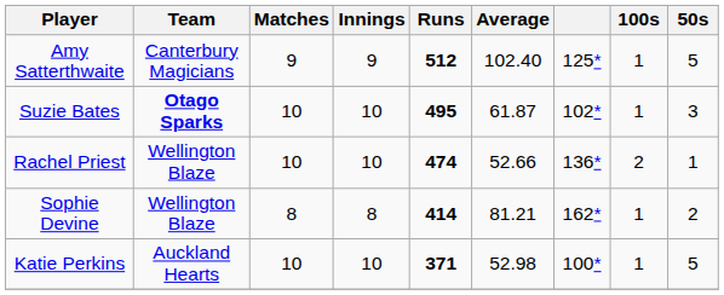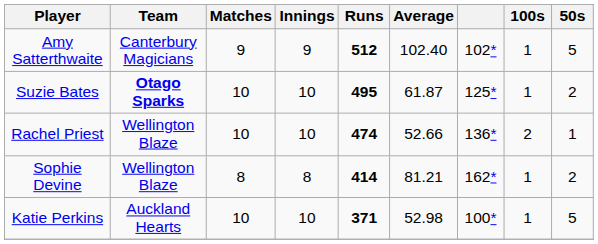Amy Satterthwaite | column 7: 125* -> 102*
Suzie Bates | column 7: 102* -> 125*
Suzie Bates | 50s: 3 -> 2
